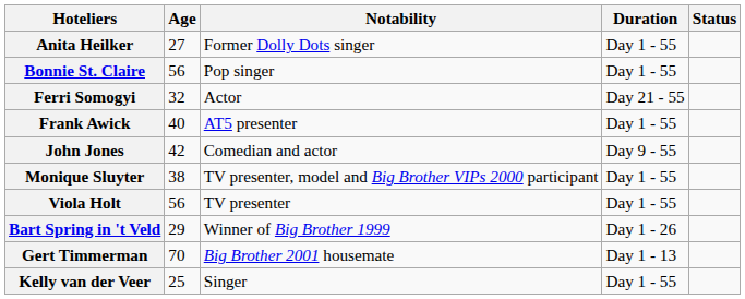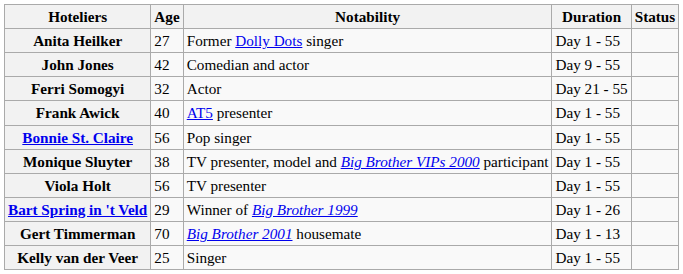rows swapped: Bonnie St. Claire <-> John Jones
